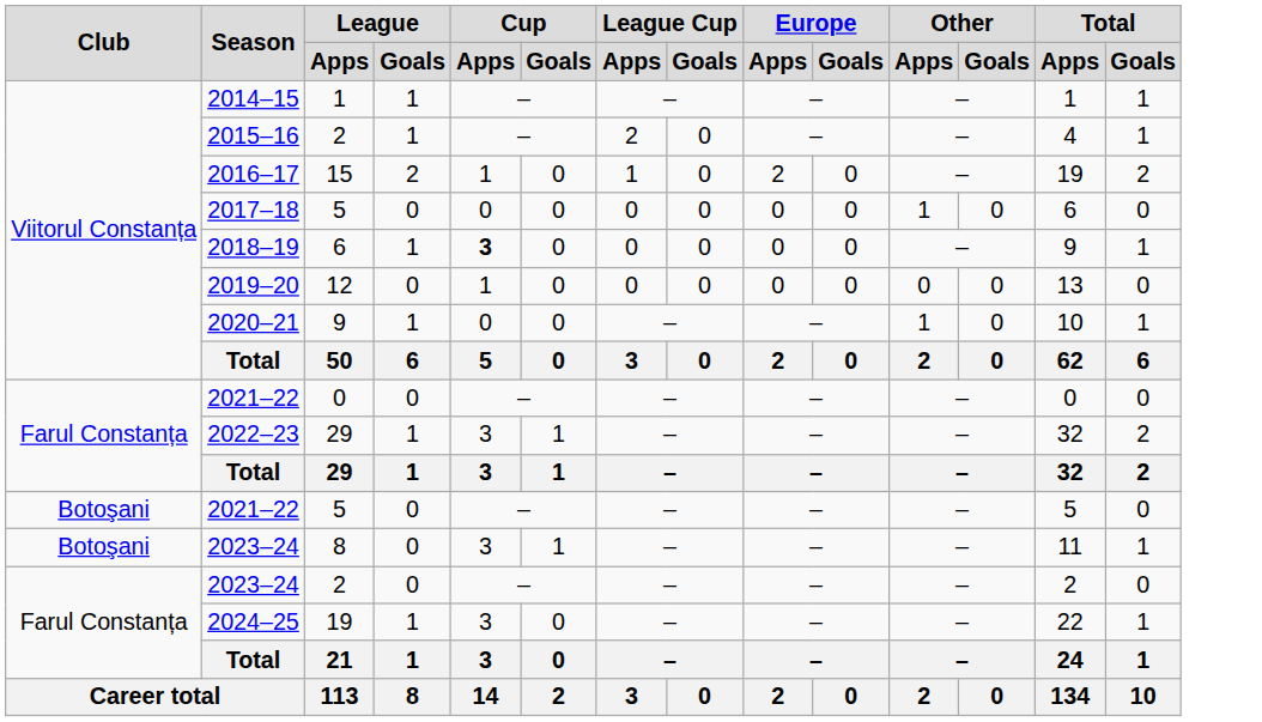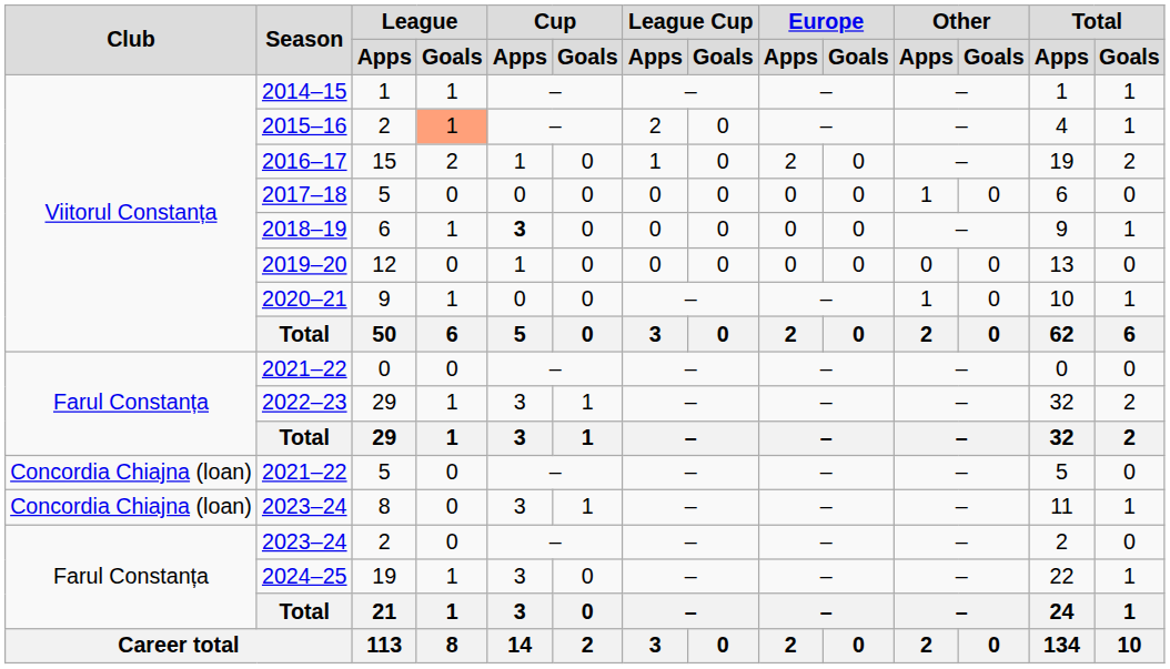2015–16 | League / Goals: no background -> lightsalmon background
2021–22 / 5 | Club: Botoşani -> Concordia Chiajna (loan)
2023–24 / 8 | Club: Botoşani -> Concordia Chiajna (loan)
